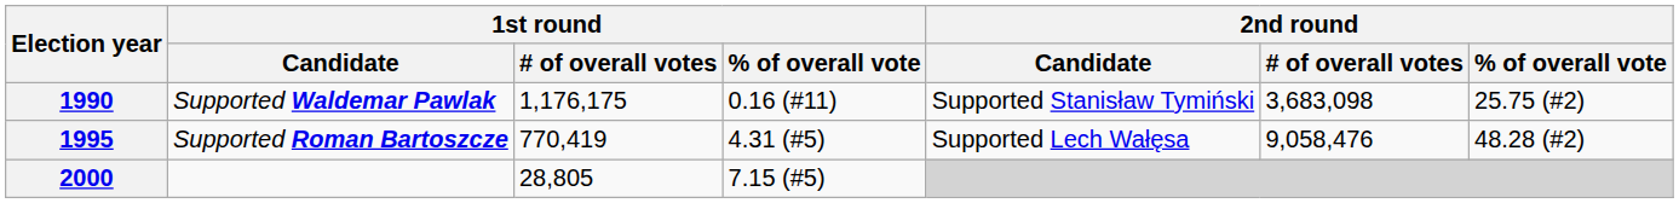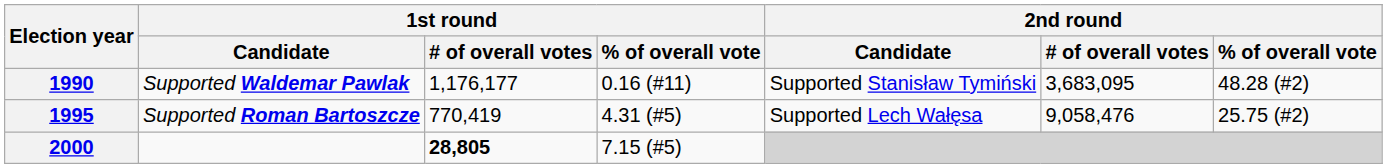1990 | 1st round / # of overall votes: 1,176,175 -> 1,176,177
1990 | 2nd round / # of overall votes: 3,683,098 -> 3,683,095
1990 | 2nd round / % of overall vote: 25.75 (#2) -> 48.28 (#2)
1995 | 2nd round / % of overall vote: 48.28 (#2) -> 25.75 (#2)
2000 | 1st round / # of overall votes: normal -> bold
